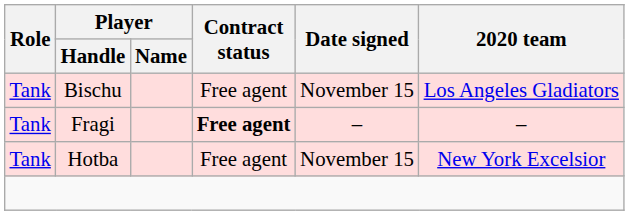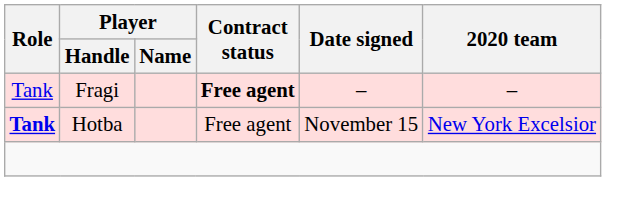- row: Tank | Bischu | Free agent | November 15 | Los Angeles Gladiators
Hotba | Role: normal -> bold
